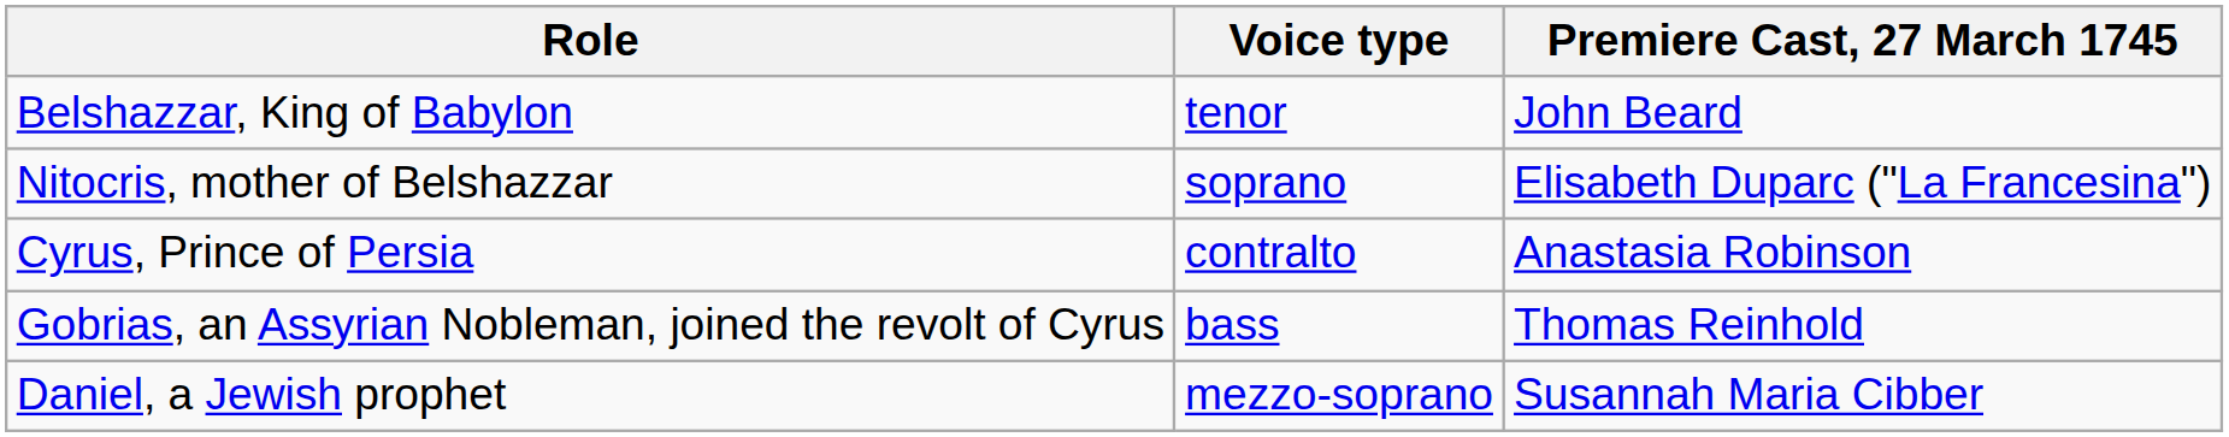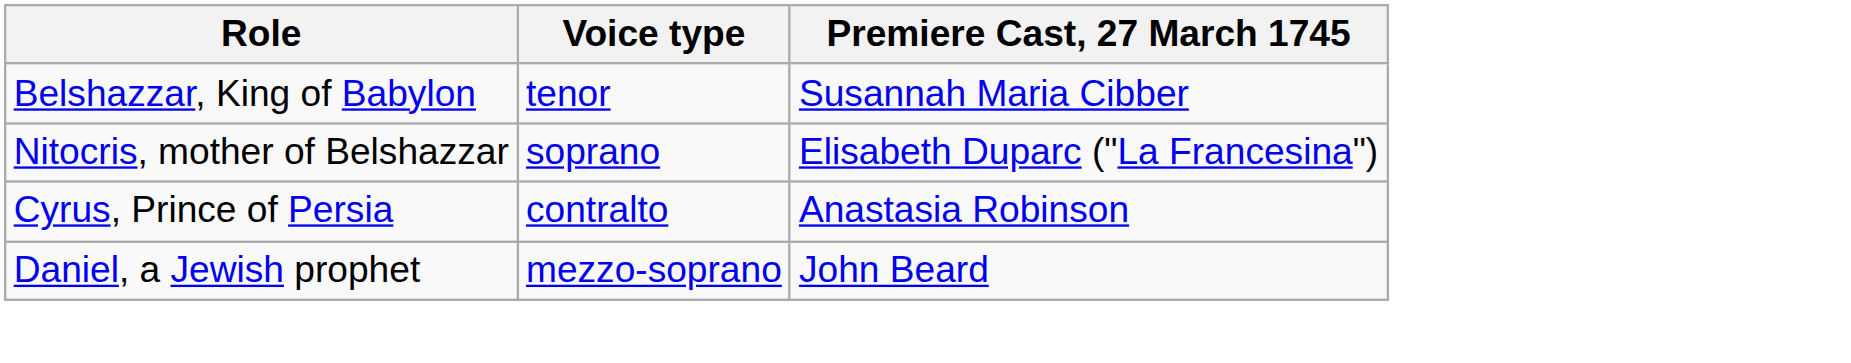Belshazzar, King of Babylon | Premiere Cast, 27 March 1745: John Beard -> Susannah Maria Cibber
- row: Gobrias, an Assyrian Nobleman, joined the revolt of Cyrus | bass | Thomas Reinhold
Daniel, a Jewish prophet | Premiere Cast, 27 March 1745: Susannah Maria Cibber -> John Beard
